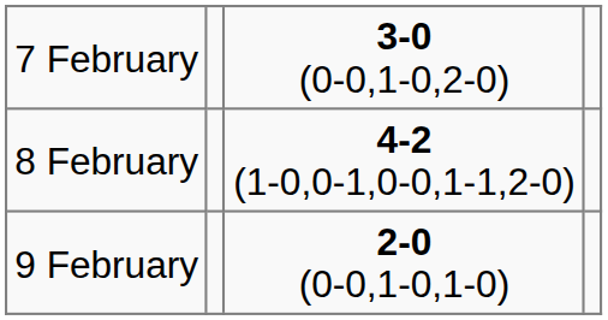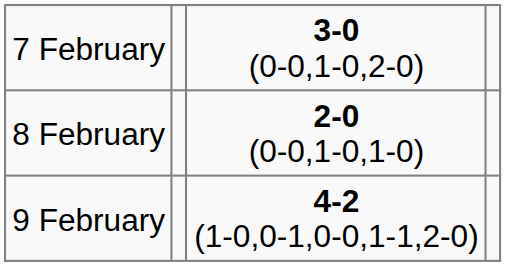8 February | column 3: 4-2 (1-0,0-1,0-0,1-1,2-0) -> 2-0 (0-0,1-0,1-0)
9 February | column 3: 2-0 (0-0,1-0,1-0) -> 4-2 (1-0,0-1,0-0,1-1,2-0)
